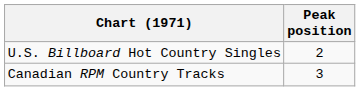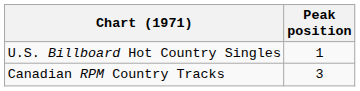U.S. Billboard Hot Country Singles | Peak position: 2 -> 1
